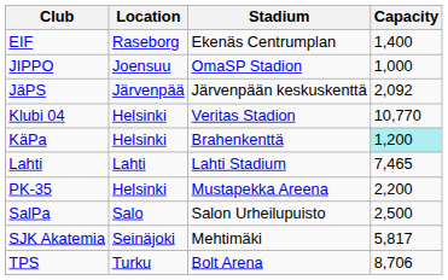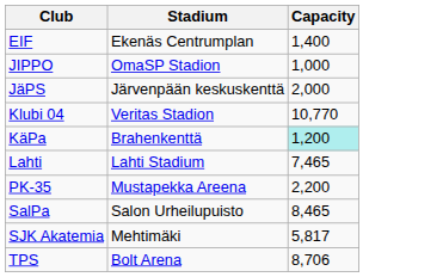- column: Location | Raseborg | Joensuu | Järvenpää | Helsinki | Helsinki | Lahti | Helsinki | Salo | Seinäjoki | Turku
JäPS | Capacity: 2,092 -> 2,000
SalPa | Capacity: 2,500 -> 8,465
